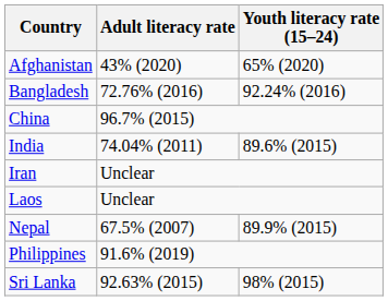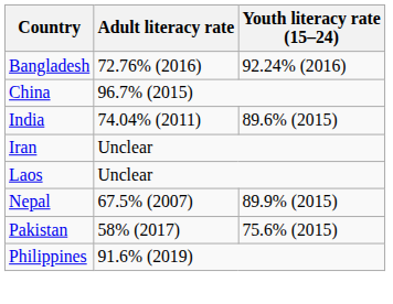- row: Afghanistan | 43% (2020) | 65% (2020)
+ row: Pakistan | 58% (2017) | 75.6% (2015)
- row: Sri Lanka | 92.63% (2015) | 98% (2015)
